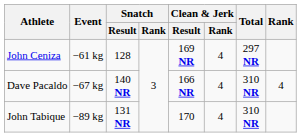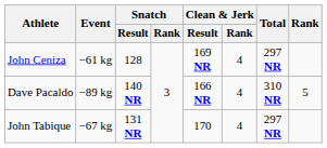Dave Pacaldo | Event: −67 kg -> −89 kg
Dave Pacaldo | Rank: 4 -> 5
John Tabique | Event: −89 kg -> −67 kg
John Tabique | Total: 310 NR -> 297 NR
